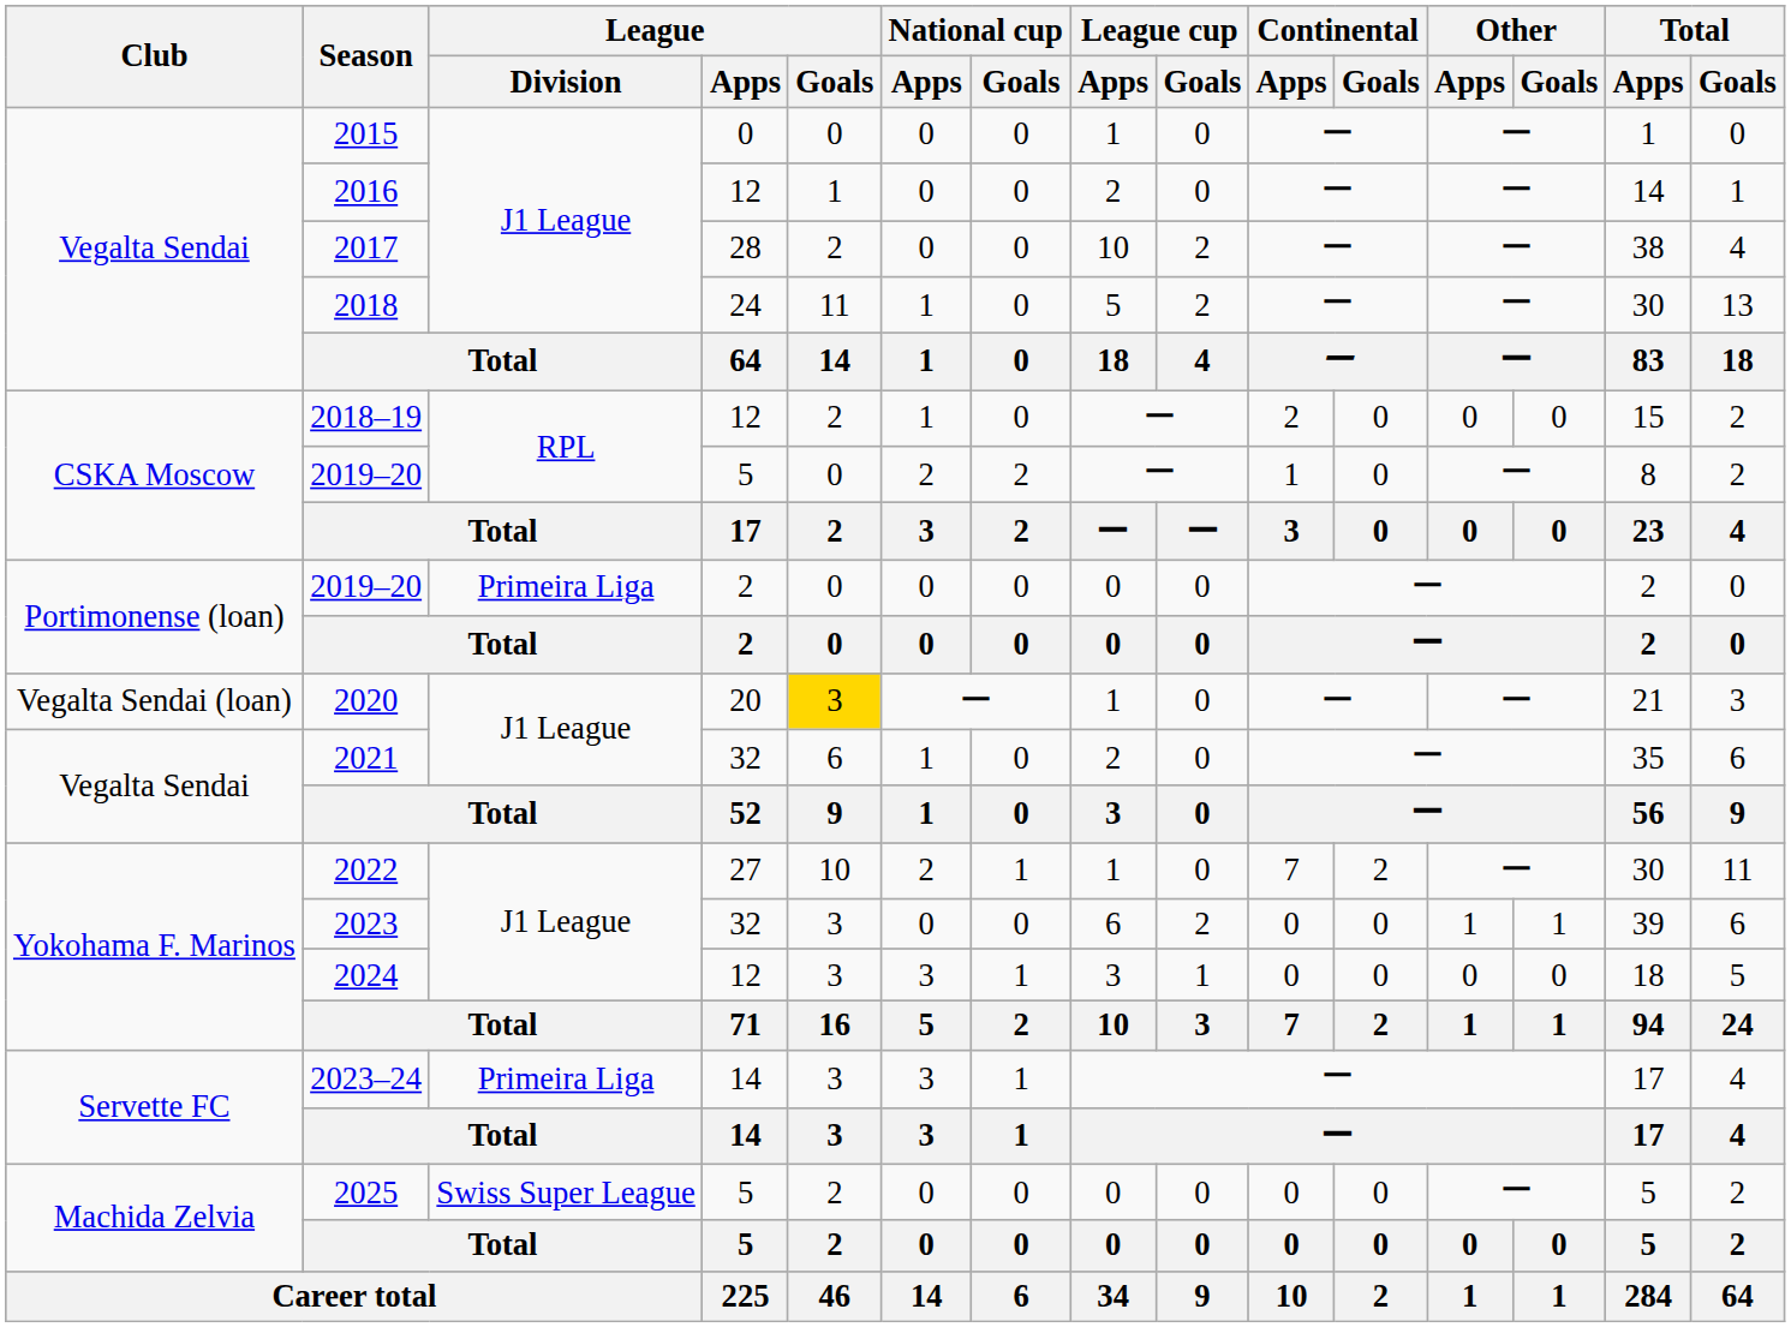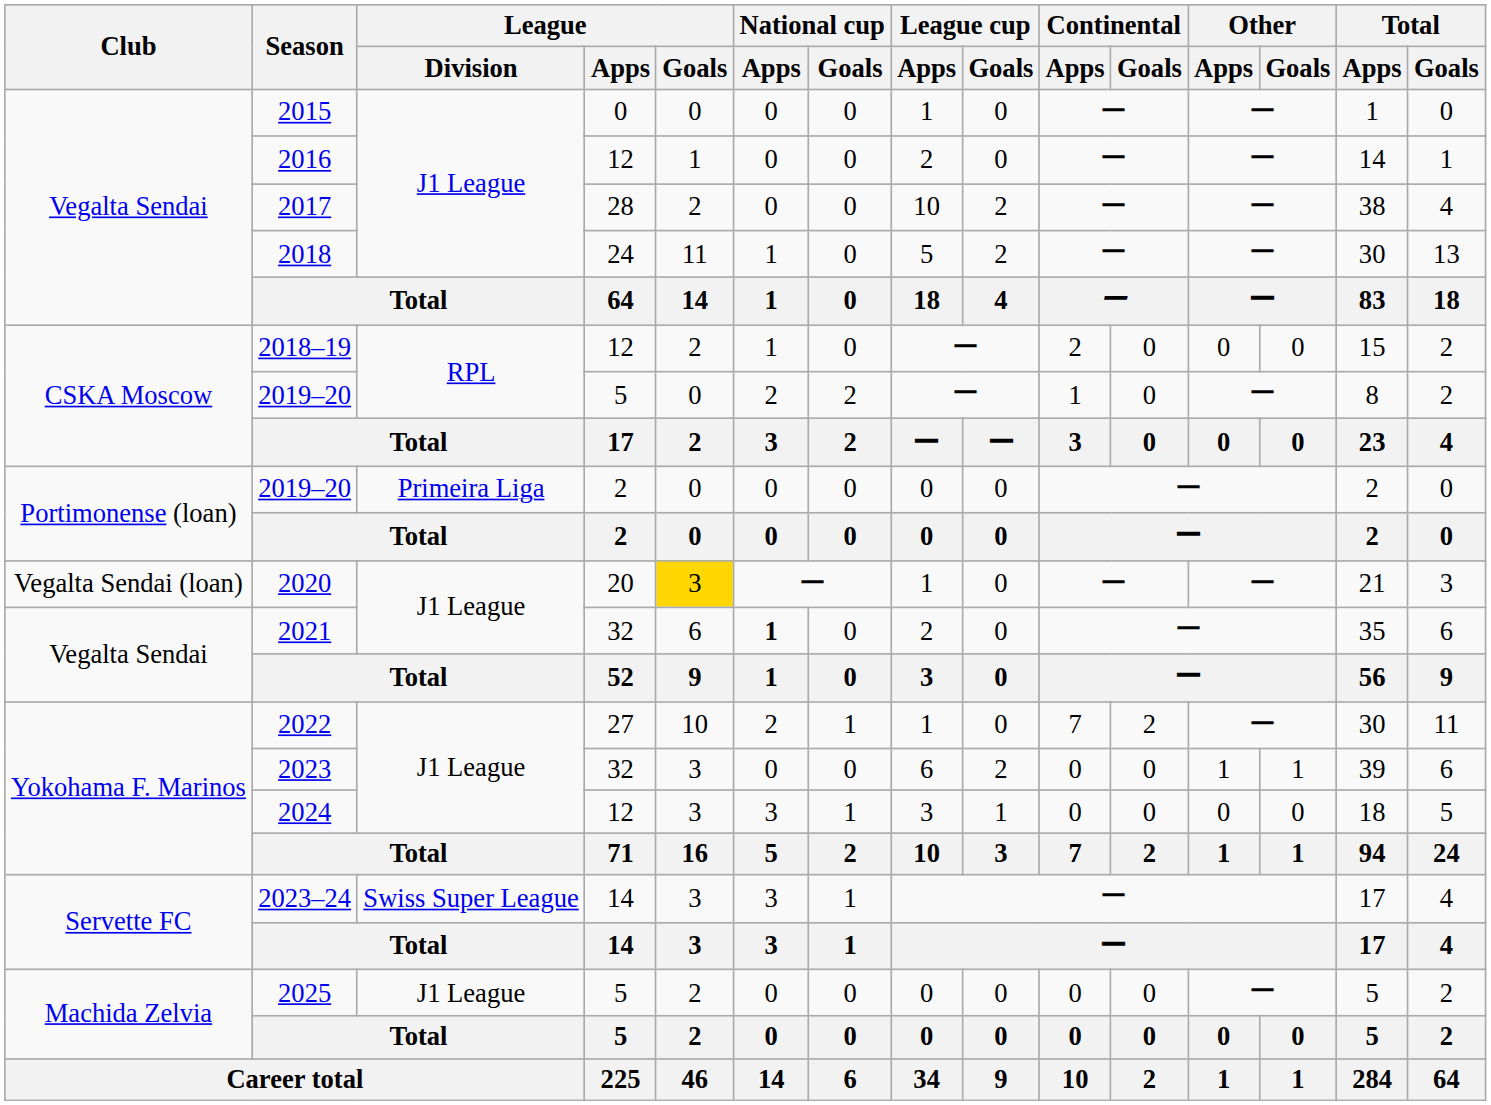2021 | National cup / Apps: normal -> bold
2023–24 | League / Division: Primeira Liga -> Swiss Super League
2025 | League / Division: Swiss Super League -> J1 League
